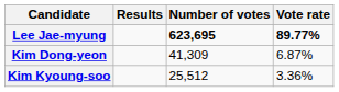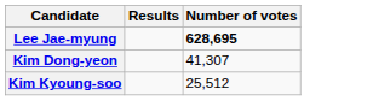- column: Vote rate | 89.77% | 6.87% | 3.36%
Lee Jae-myung | Number of votes: 623,695 -> 628,695
Kim Dong-yeon | Number of votes: 41,309 -> 41,307
